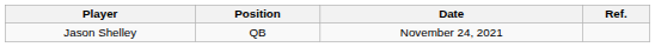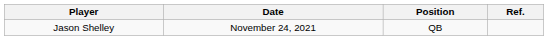columns swapped: Position <-> Date
